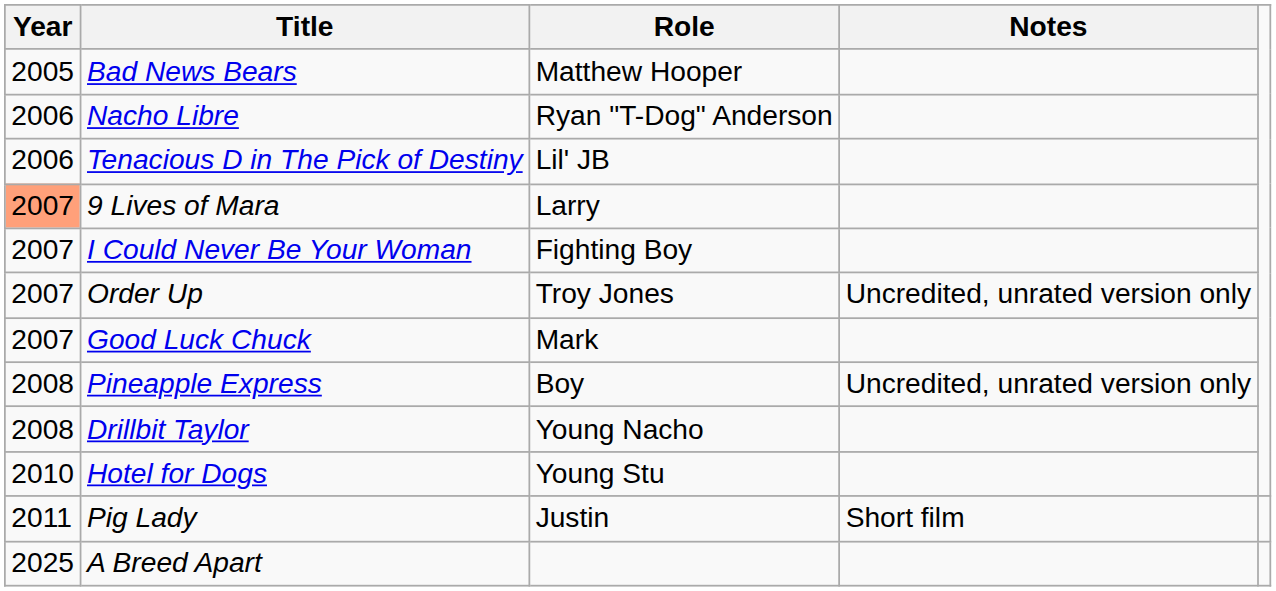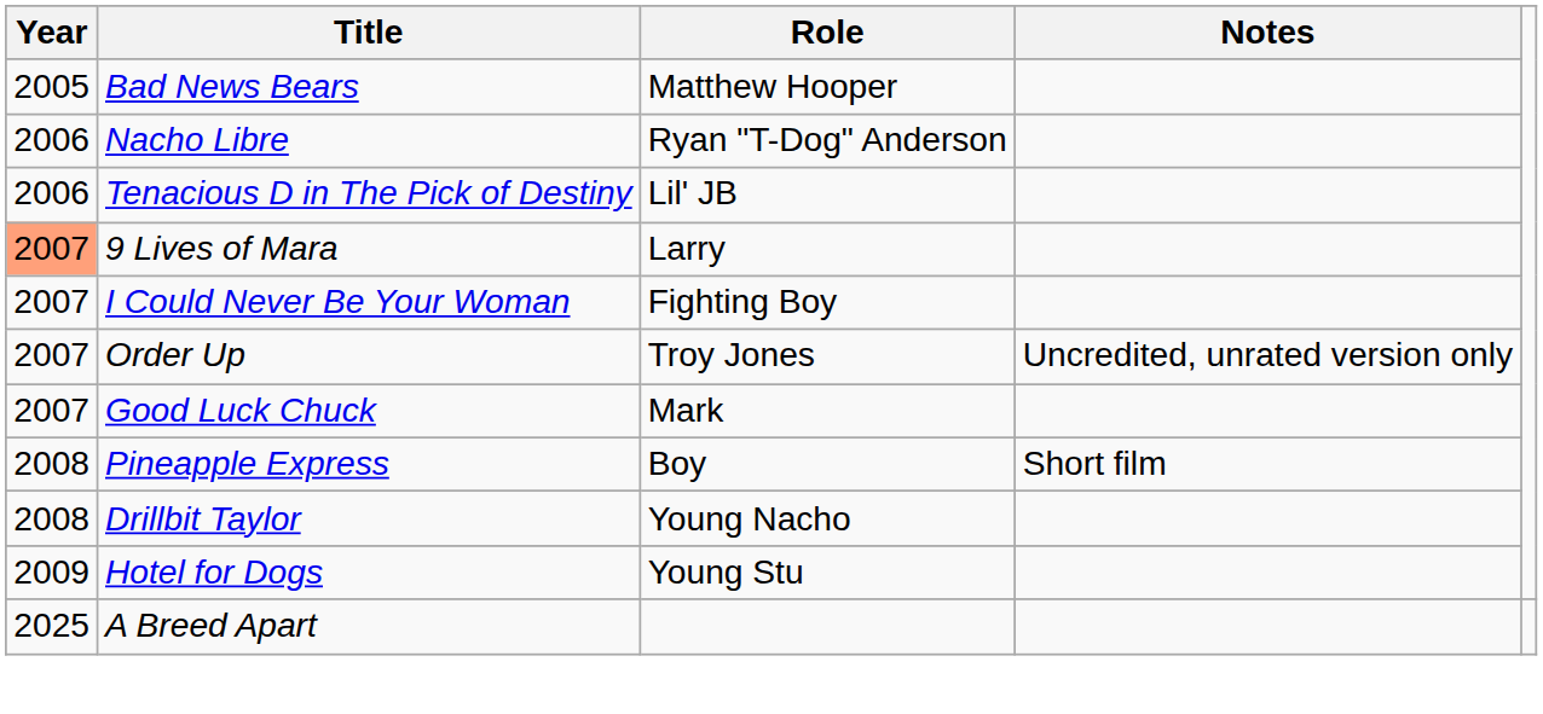Pineapple Express | Notes: Uncredited, unrated version only -> Short film
Hotel for Dogs | Year: 2010 -> 2009
- row: 2011 | Pig Lady | Justin | Short film
